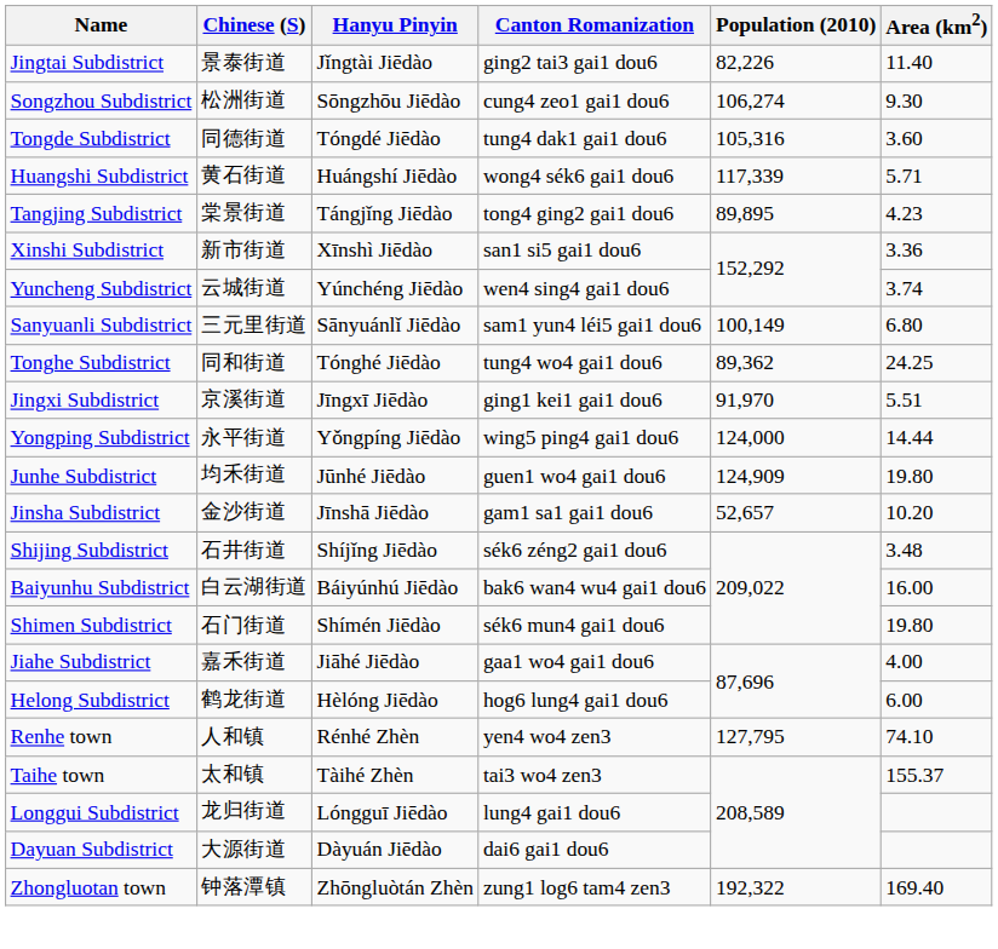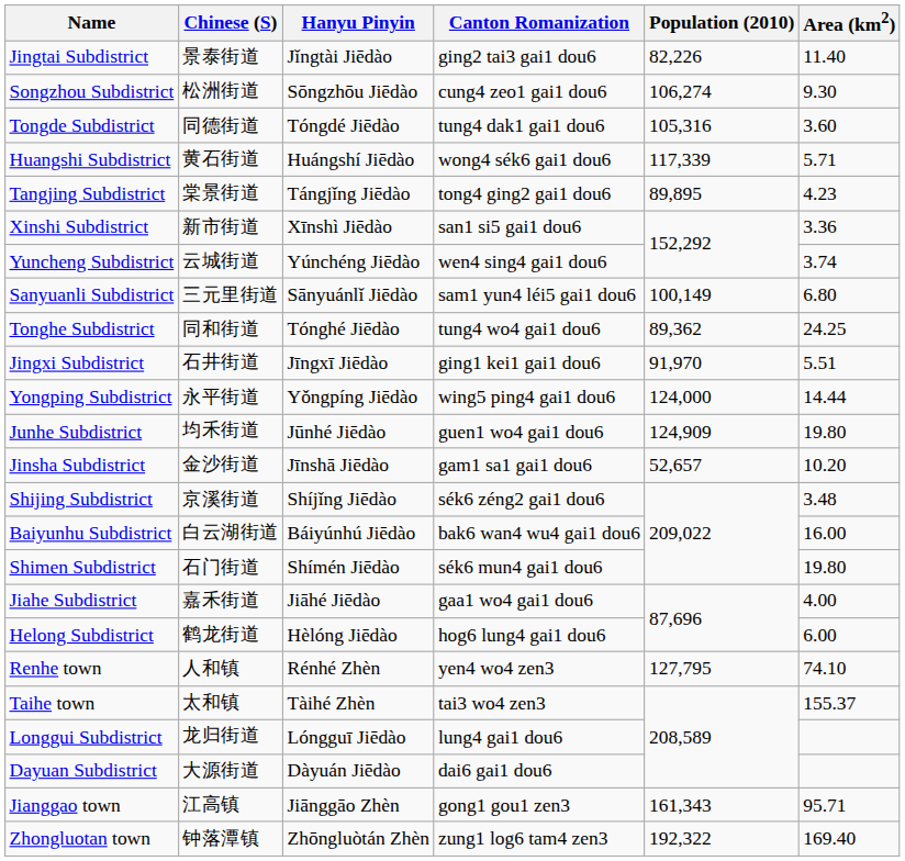Jingxi Subdistrict | Chinese (S): 京溪街道 -> 石井街道
Shijing Subdistrict | Chinese (S): 石井街道 -> 京溪街道
+ row: Jianggao town | 江高镇 | Jiānggāo Zhèn | gong1 gou1 zen3 | 161,343 | 95.71
